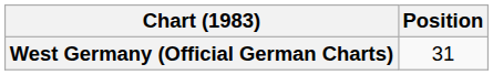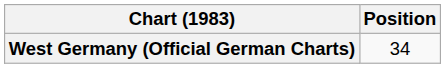West Germany (Official German Charts) | Position: 31 -> 34
